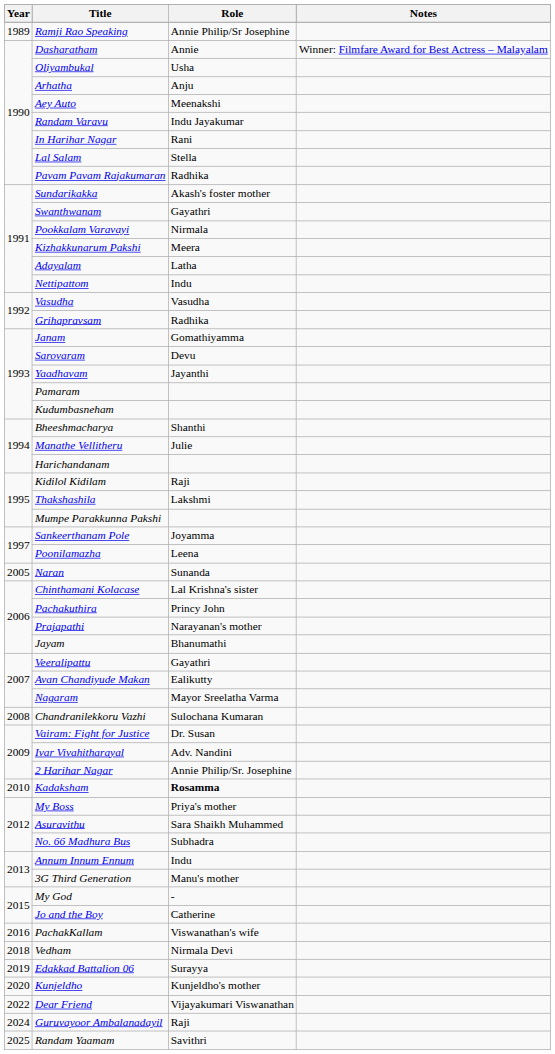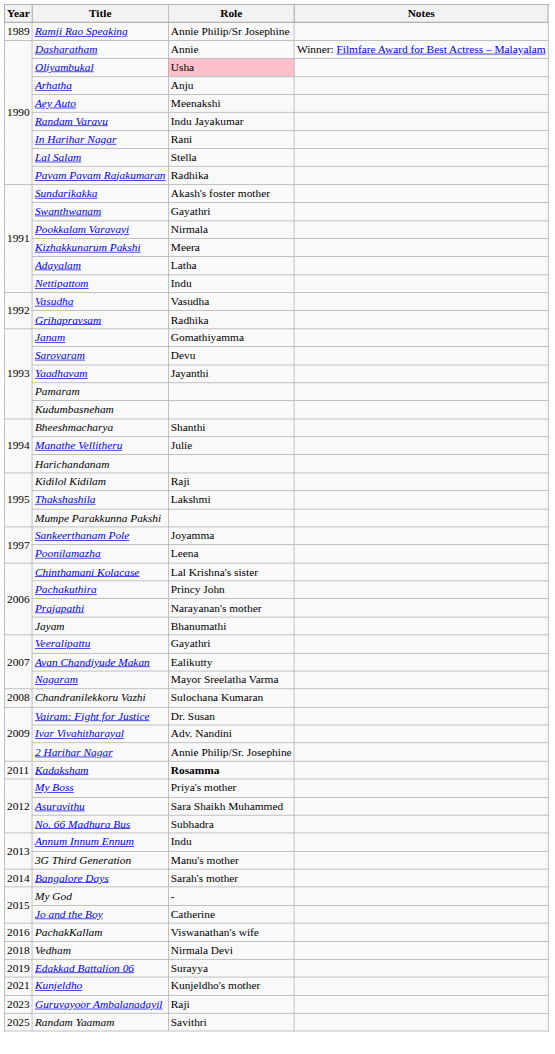Oliyambukal | Role: no background -> pink background
- row: 2005 | Naran | Sunanda
Kadaksham | Year: 2010 -> 2011
+ row: 2014 | Bangalore Days | Sarah's mother
Kunjeldho | Year: 2020 -> 2021
- row: 2022 | Dear Friend | Vijayakumari Viswanathan
Guruvayoor Ambalanadayil | Year: 2024 -> 2023
